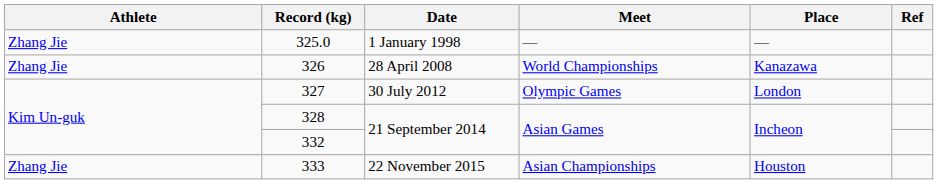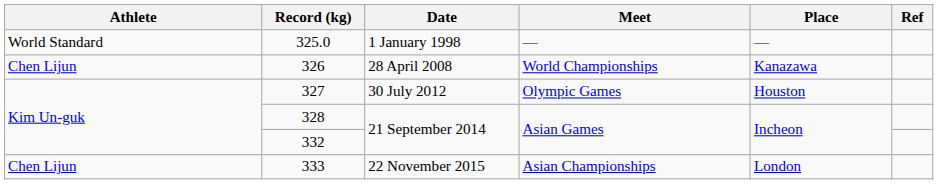325.0 | Athlete: Zhang Jie -> World Standard
326 | Athlete: Zhang Jie -> Chen Lijun
327 | Place: London -> Houston
333 | Athlete: Zhang Jie -> Chen Lijun
333 | Place: Houston -> London
